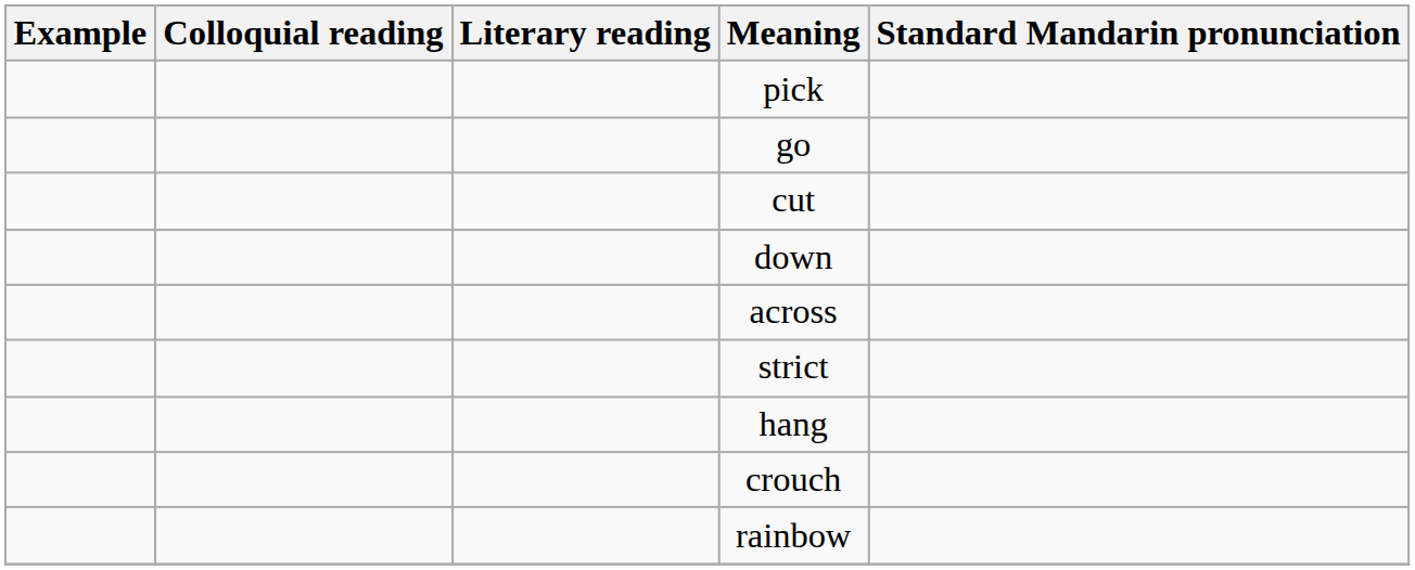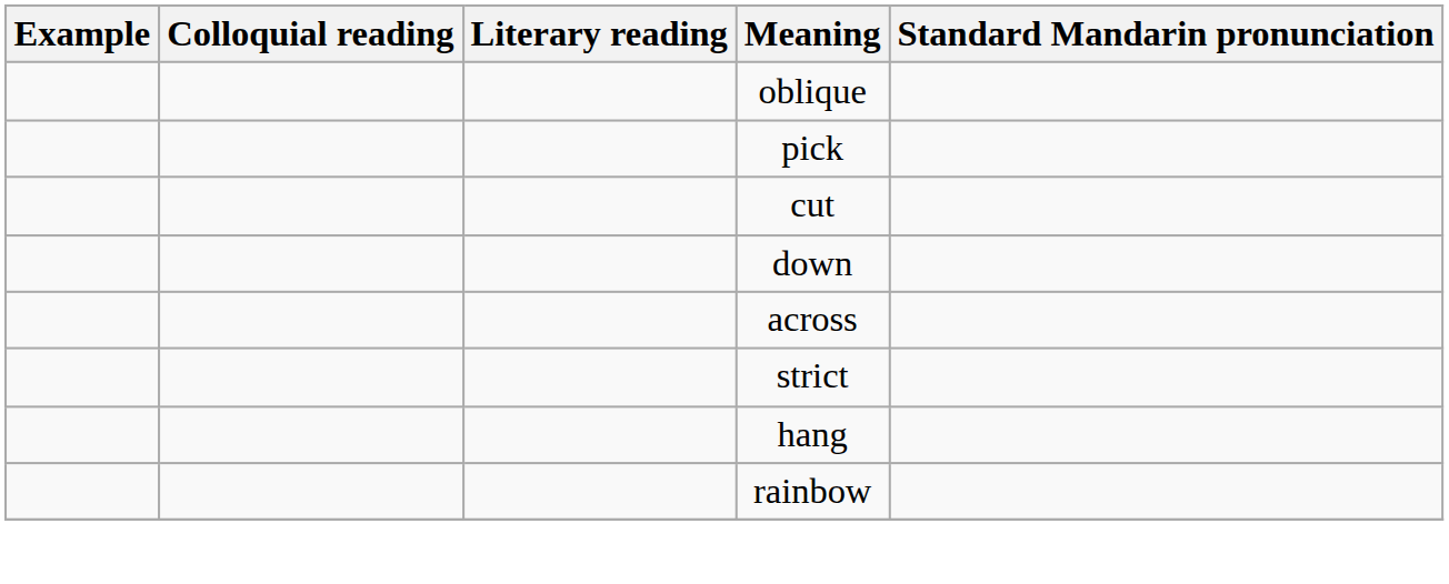+ row: oblique
- row: go
- row: crouch
